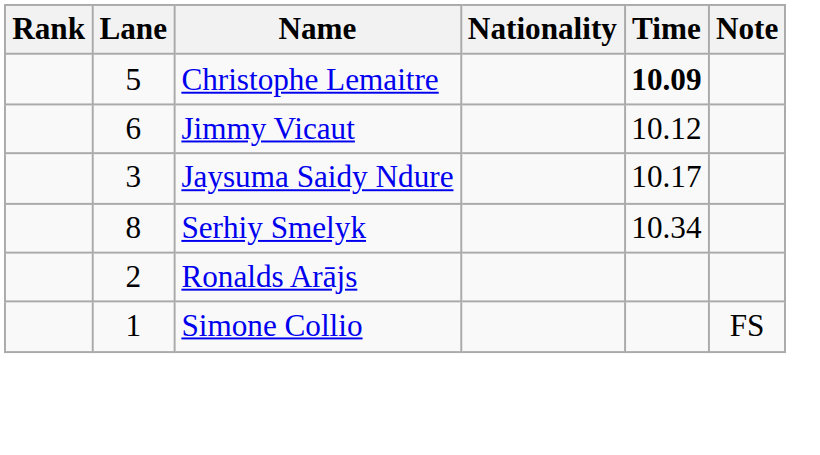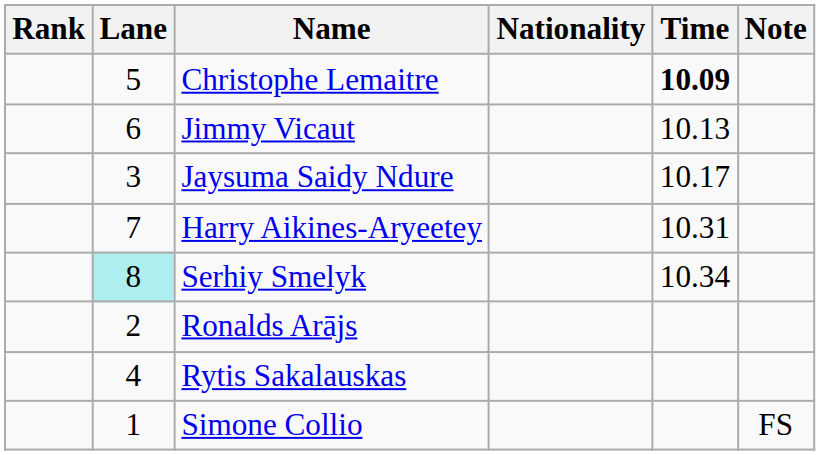Jimmy Vicaut | Time: 10.12 -> 10.13
+ row: 7 | Harry Aikines-Aryeetey | 10.31
Serhiy Smelyk | Lane: no background -> paleturquoise background
+ row: 4 | Rytis Sakalauskas
